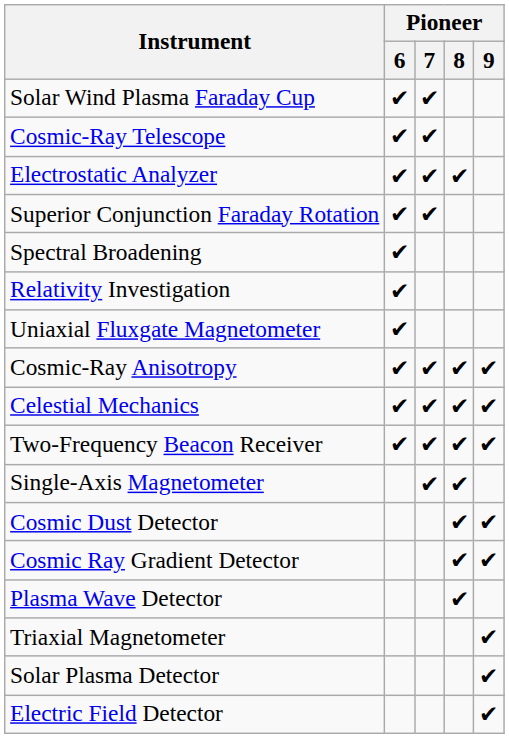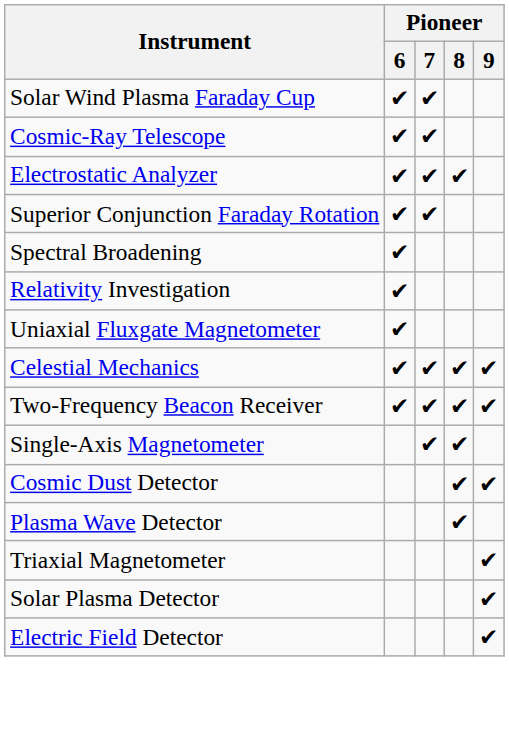- row: Cosmic-Ray Anisotropy | ✔ | ✔ | ✔ | ✔
- row: Cosmic Ray Gradient Detector | ✔ | ✔
